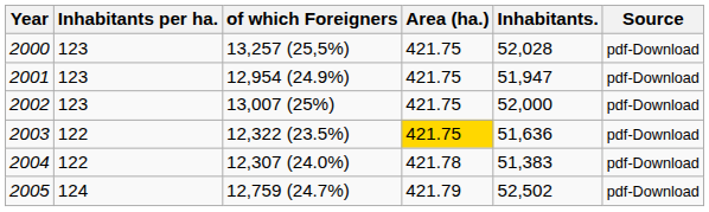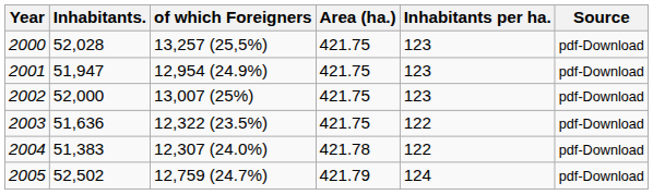columns swapped: Inhabitants. <-> Inhabitants per ha.
2003 | Area (ha.): gold background -> no background
